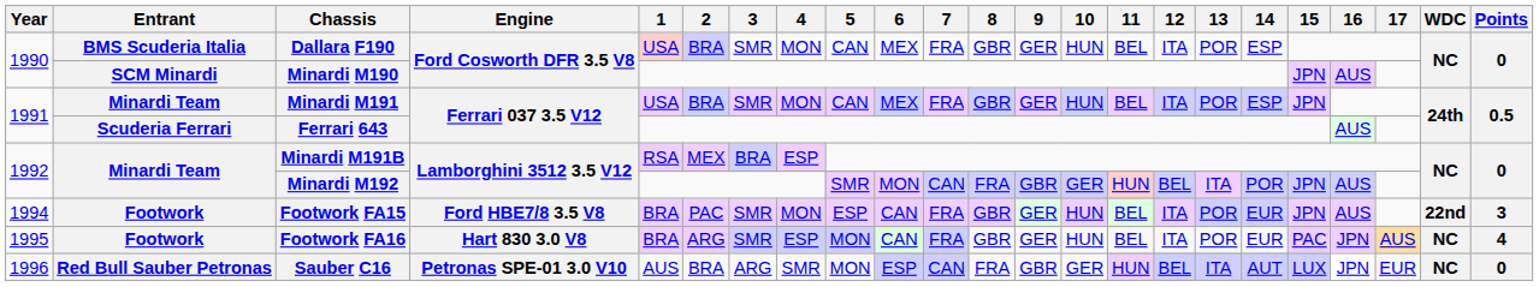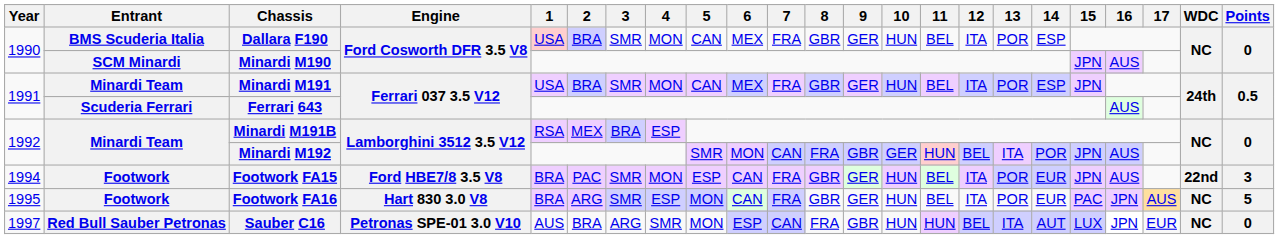Footwork FA16 | Points: 4 -> 5
Sauber C16 | Year: 1996 -> 1997
Sauber C16 | 10: GER -> HUN
